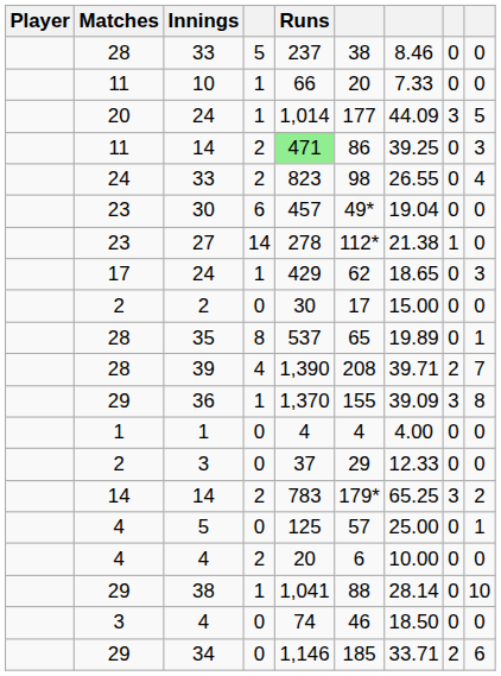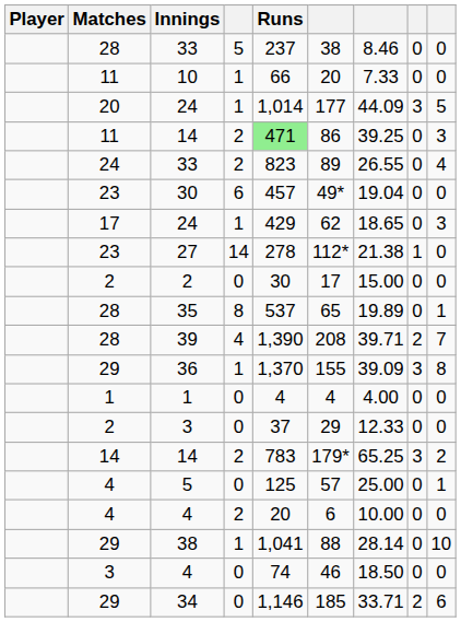24 / 33 | column 6: 98 -> 89
rows swapped: 27 <-> 17 / 24
